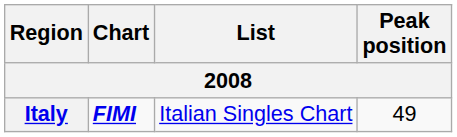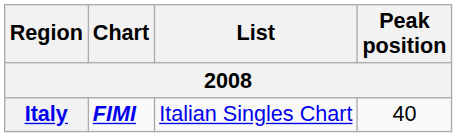Italy | Peak position: 49 -> 40
